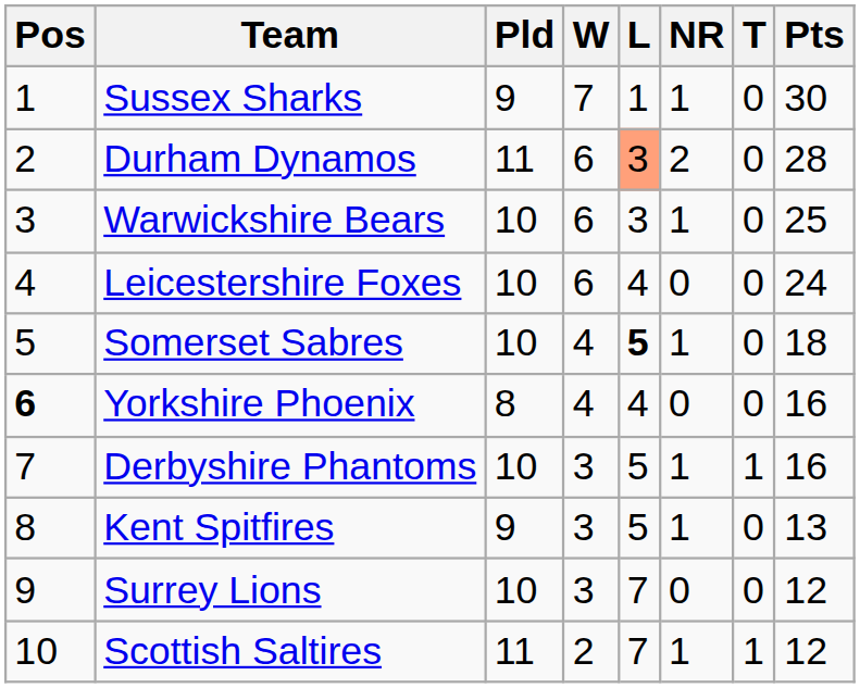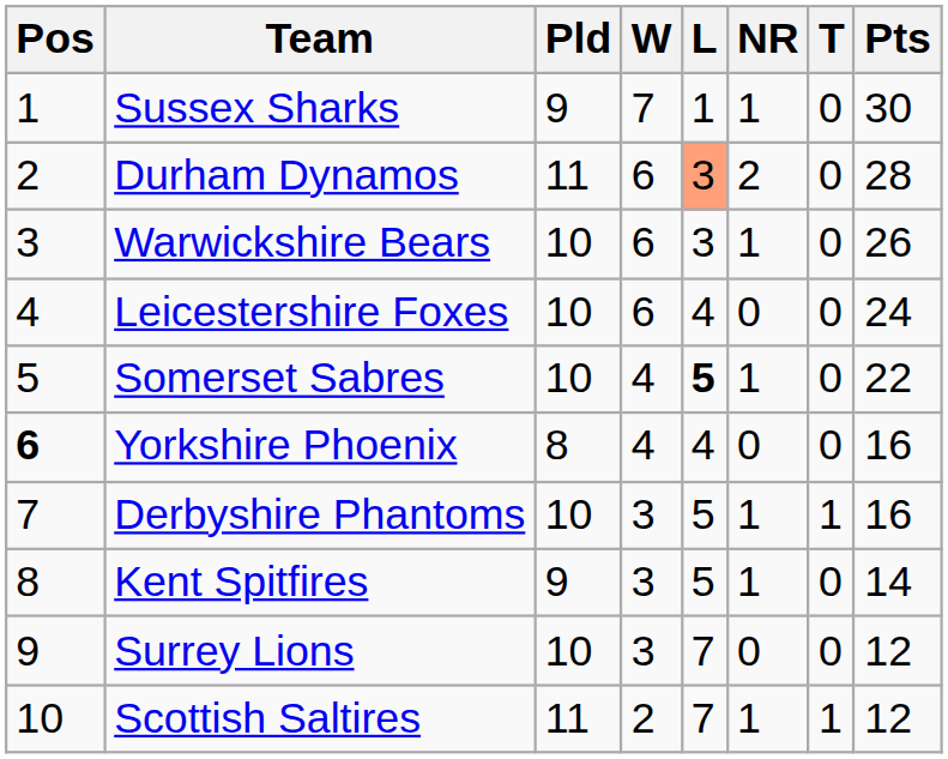Warwickshire Bears | Pts: 25 -> 26
Somerset Sabres | Pts: 18 -> 22
Kent Spitfires | Pts: 13 -> 14
